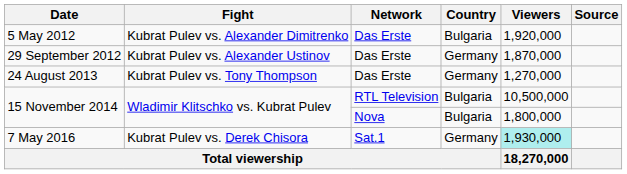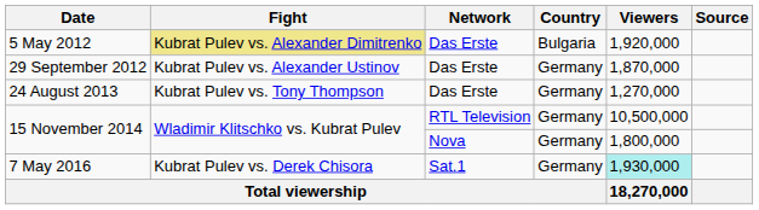5 May 2012 | Fight: no background -> khaki background
15 November 2014 / RTL Television | Country: Bulgaria -> Germany
15 November 2014 / Nova | Country: Bulgaria -> Germany
